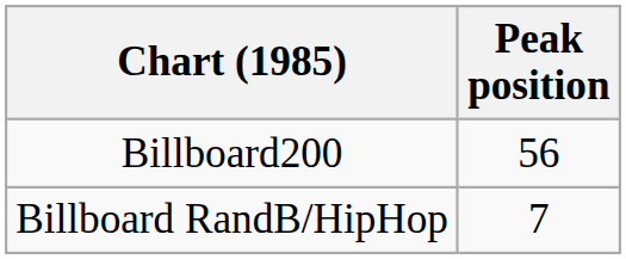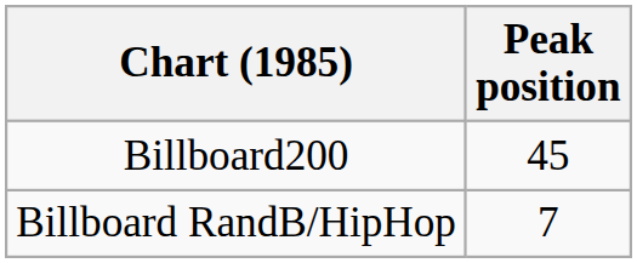Billboard200 | Peak position: 56 -> 45
